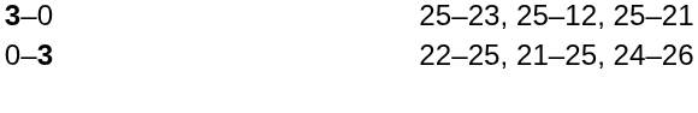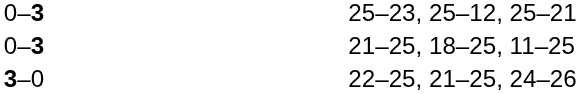25–23, 25–12, 25–21 | column 2: 3–0 -> 0–3
+ row: 0–3 | 21–25, 18–25, 11–25
22–25, 21–25, 24–26 | column 2: 0–3 -> 3–0
